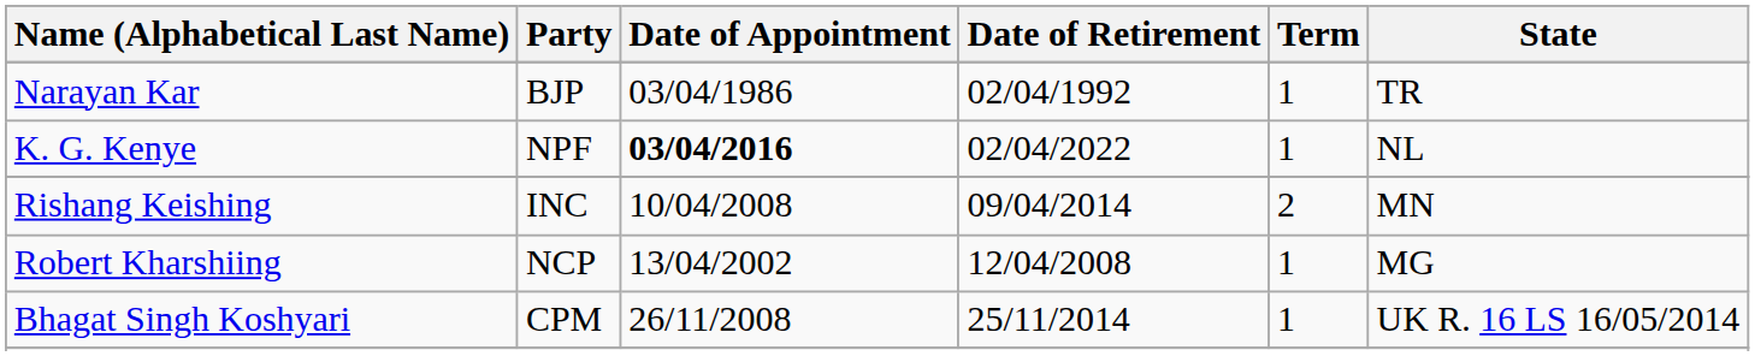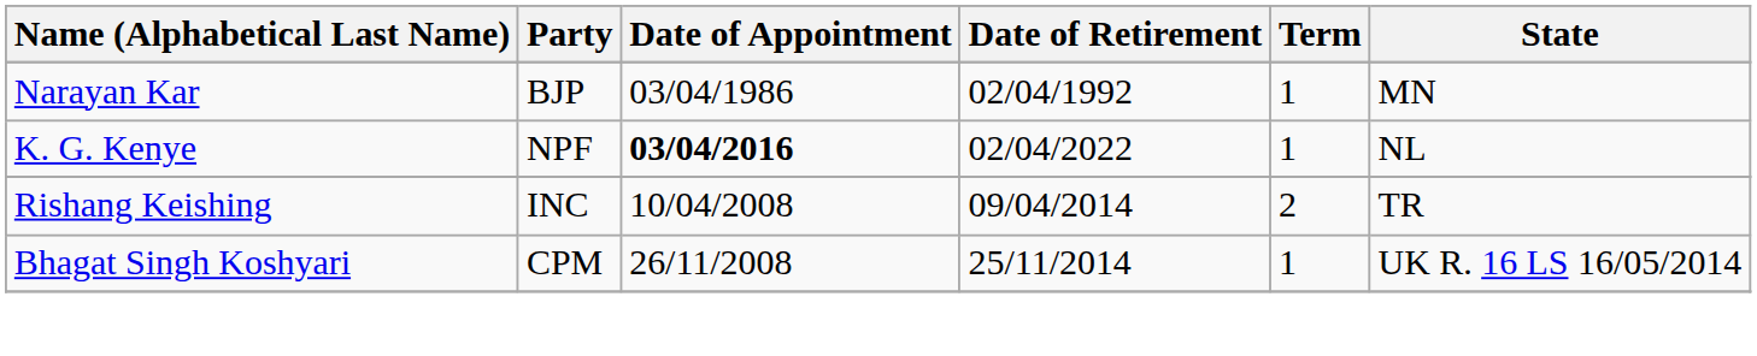Narayan Kar | State: TR -> MN
Rishang Keishing | State: MN -> TR
- row: Robert Kharshiing | NCP | 13/04/2002 | 12/04/2008 | 1 | MG
